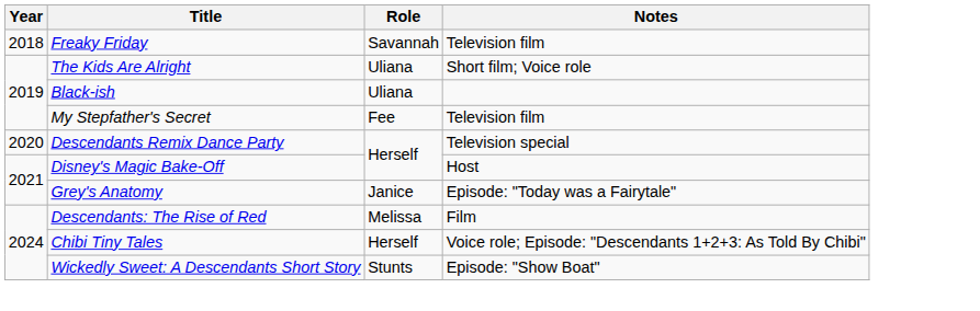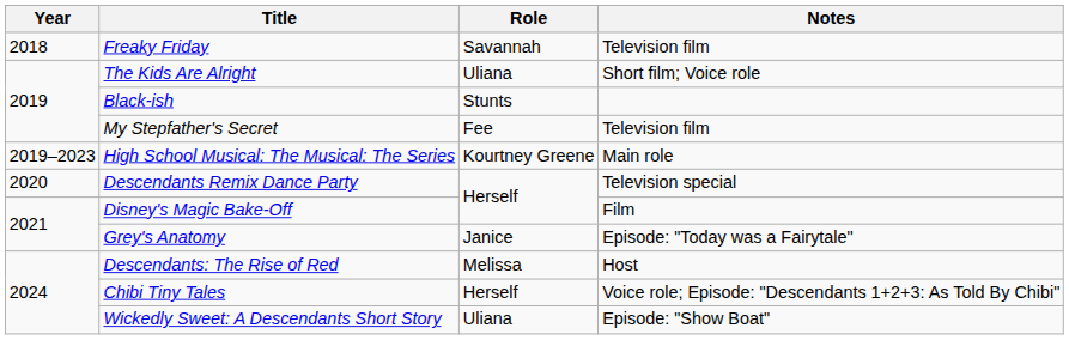Black-ish | Role: Uliana -> Stunts
+ row: 2019–2023 | High School Musical: The Musical: The Series | Kourtney Greene | Main role
Disney's Magic Bake-Off | Notes: Host -> Film
Descendants: The Rise of Red | Notes: Film -> Host
Wickedly Sweet: A Descendants Short Story | Role: Stunts -> Uliana
